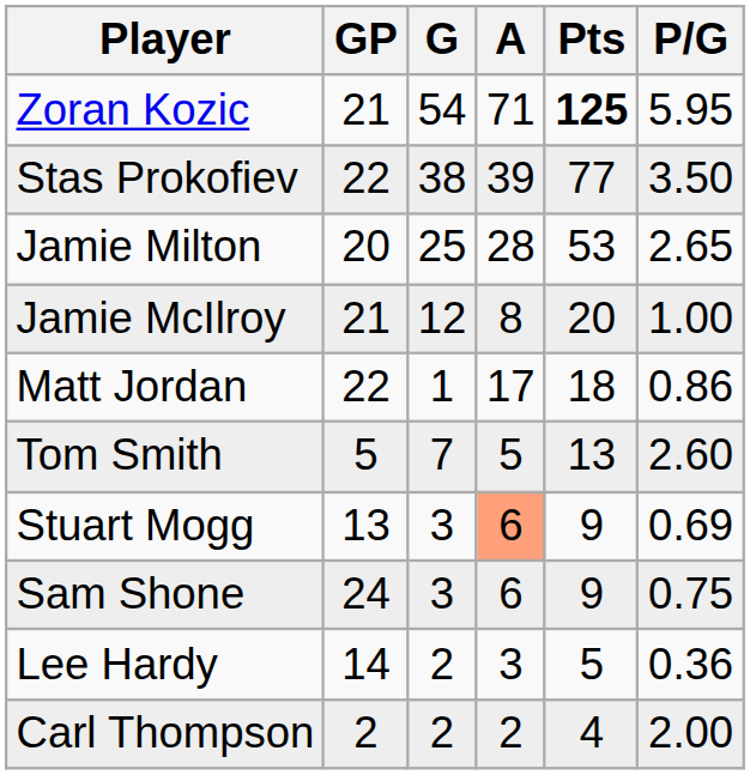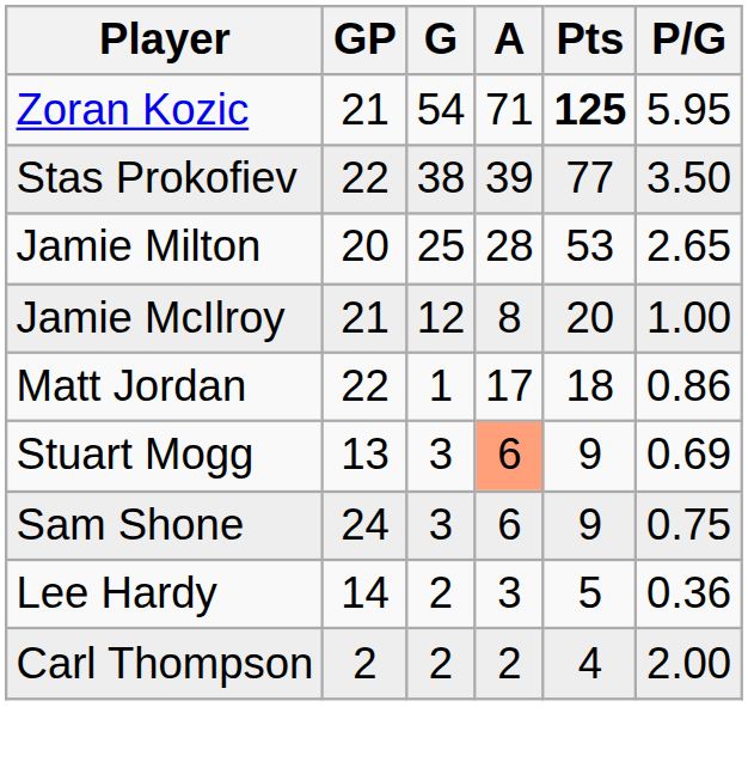- row: Tom Smith | 5 | 7 | 5 | 13 | 2.60
